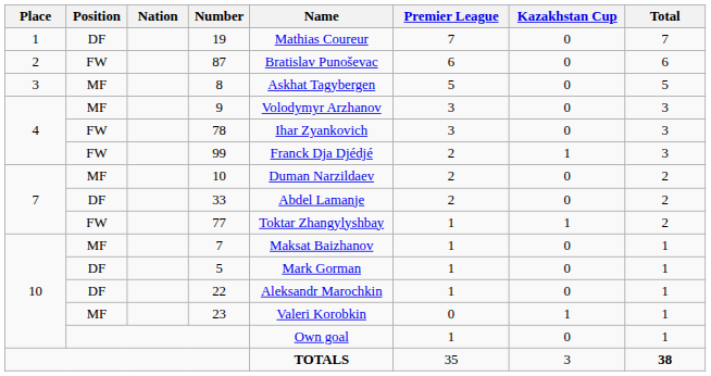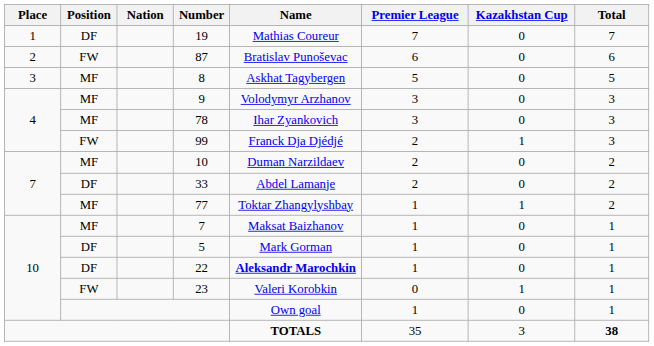78 | Position: FW -> MF
77 | Position: FW -> MF
22 | Name: normal -> bold
23 | Position: MF -> FW
